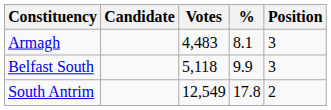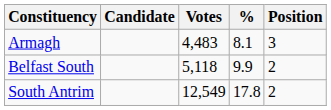Belfast South | Position: 3 -> 2
